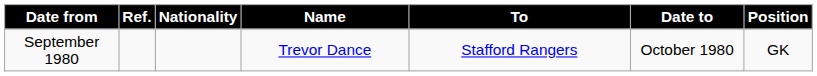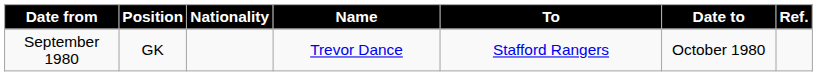columns swapped: Position <-> Ref.
